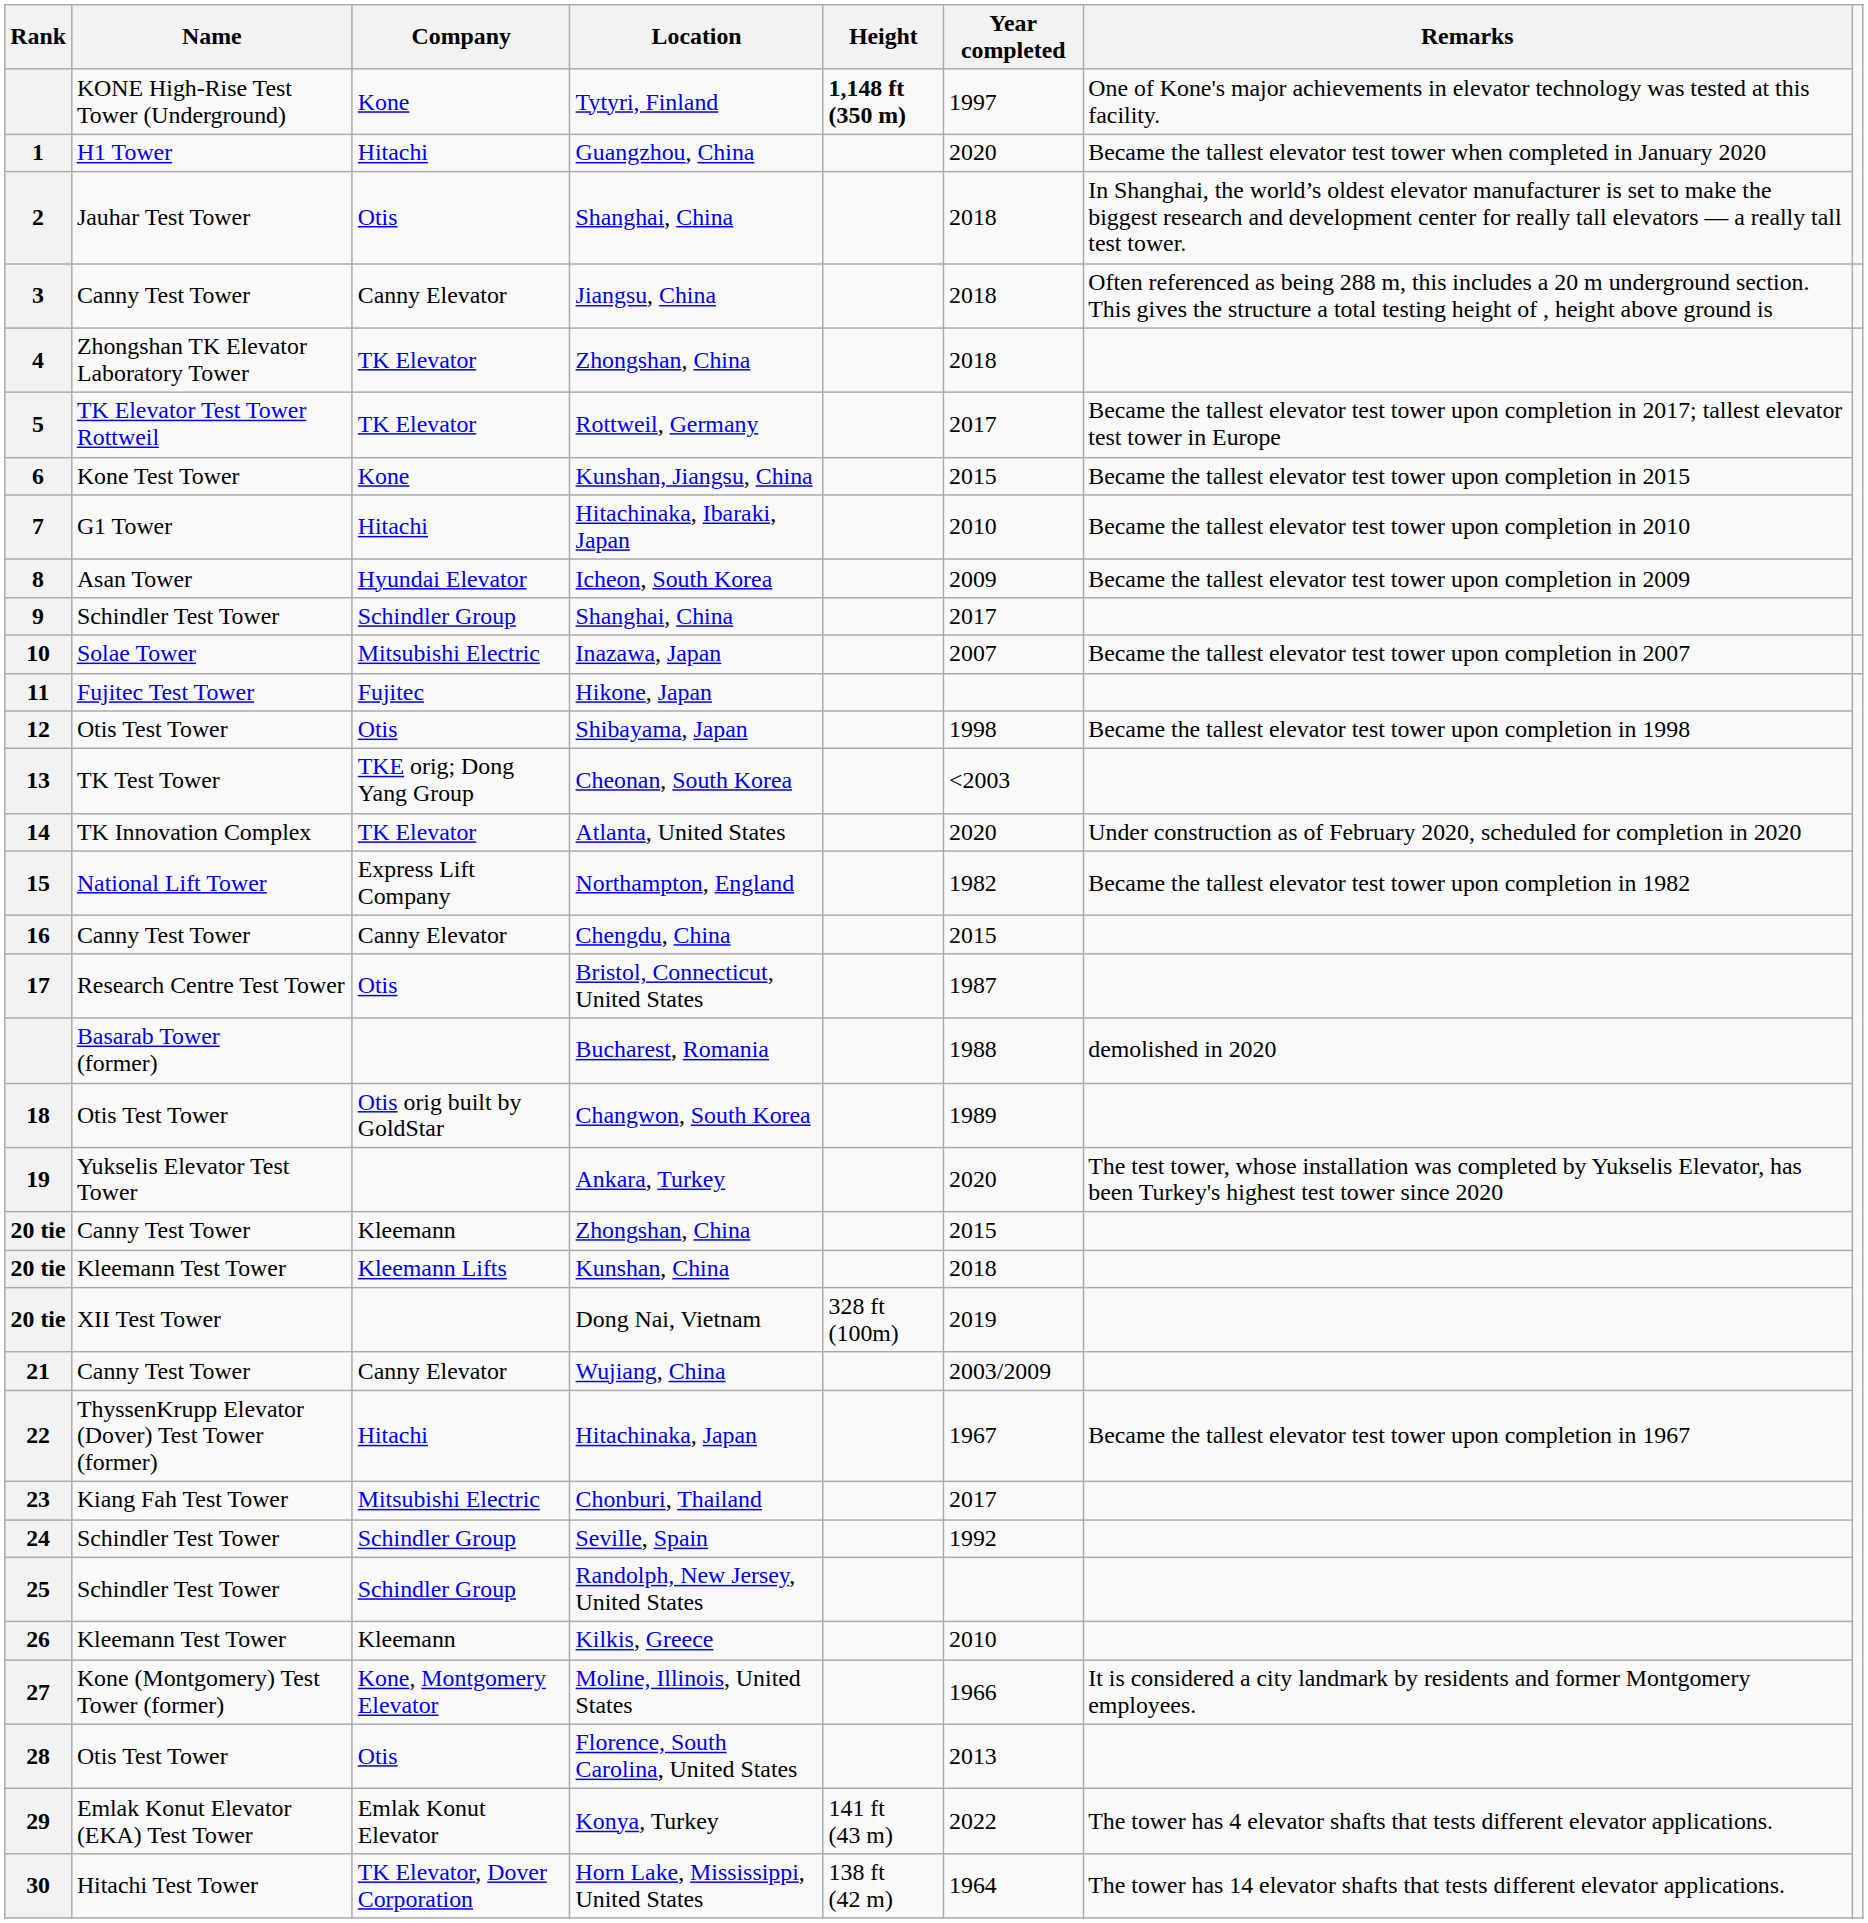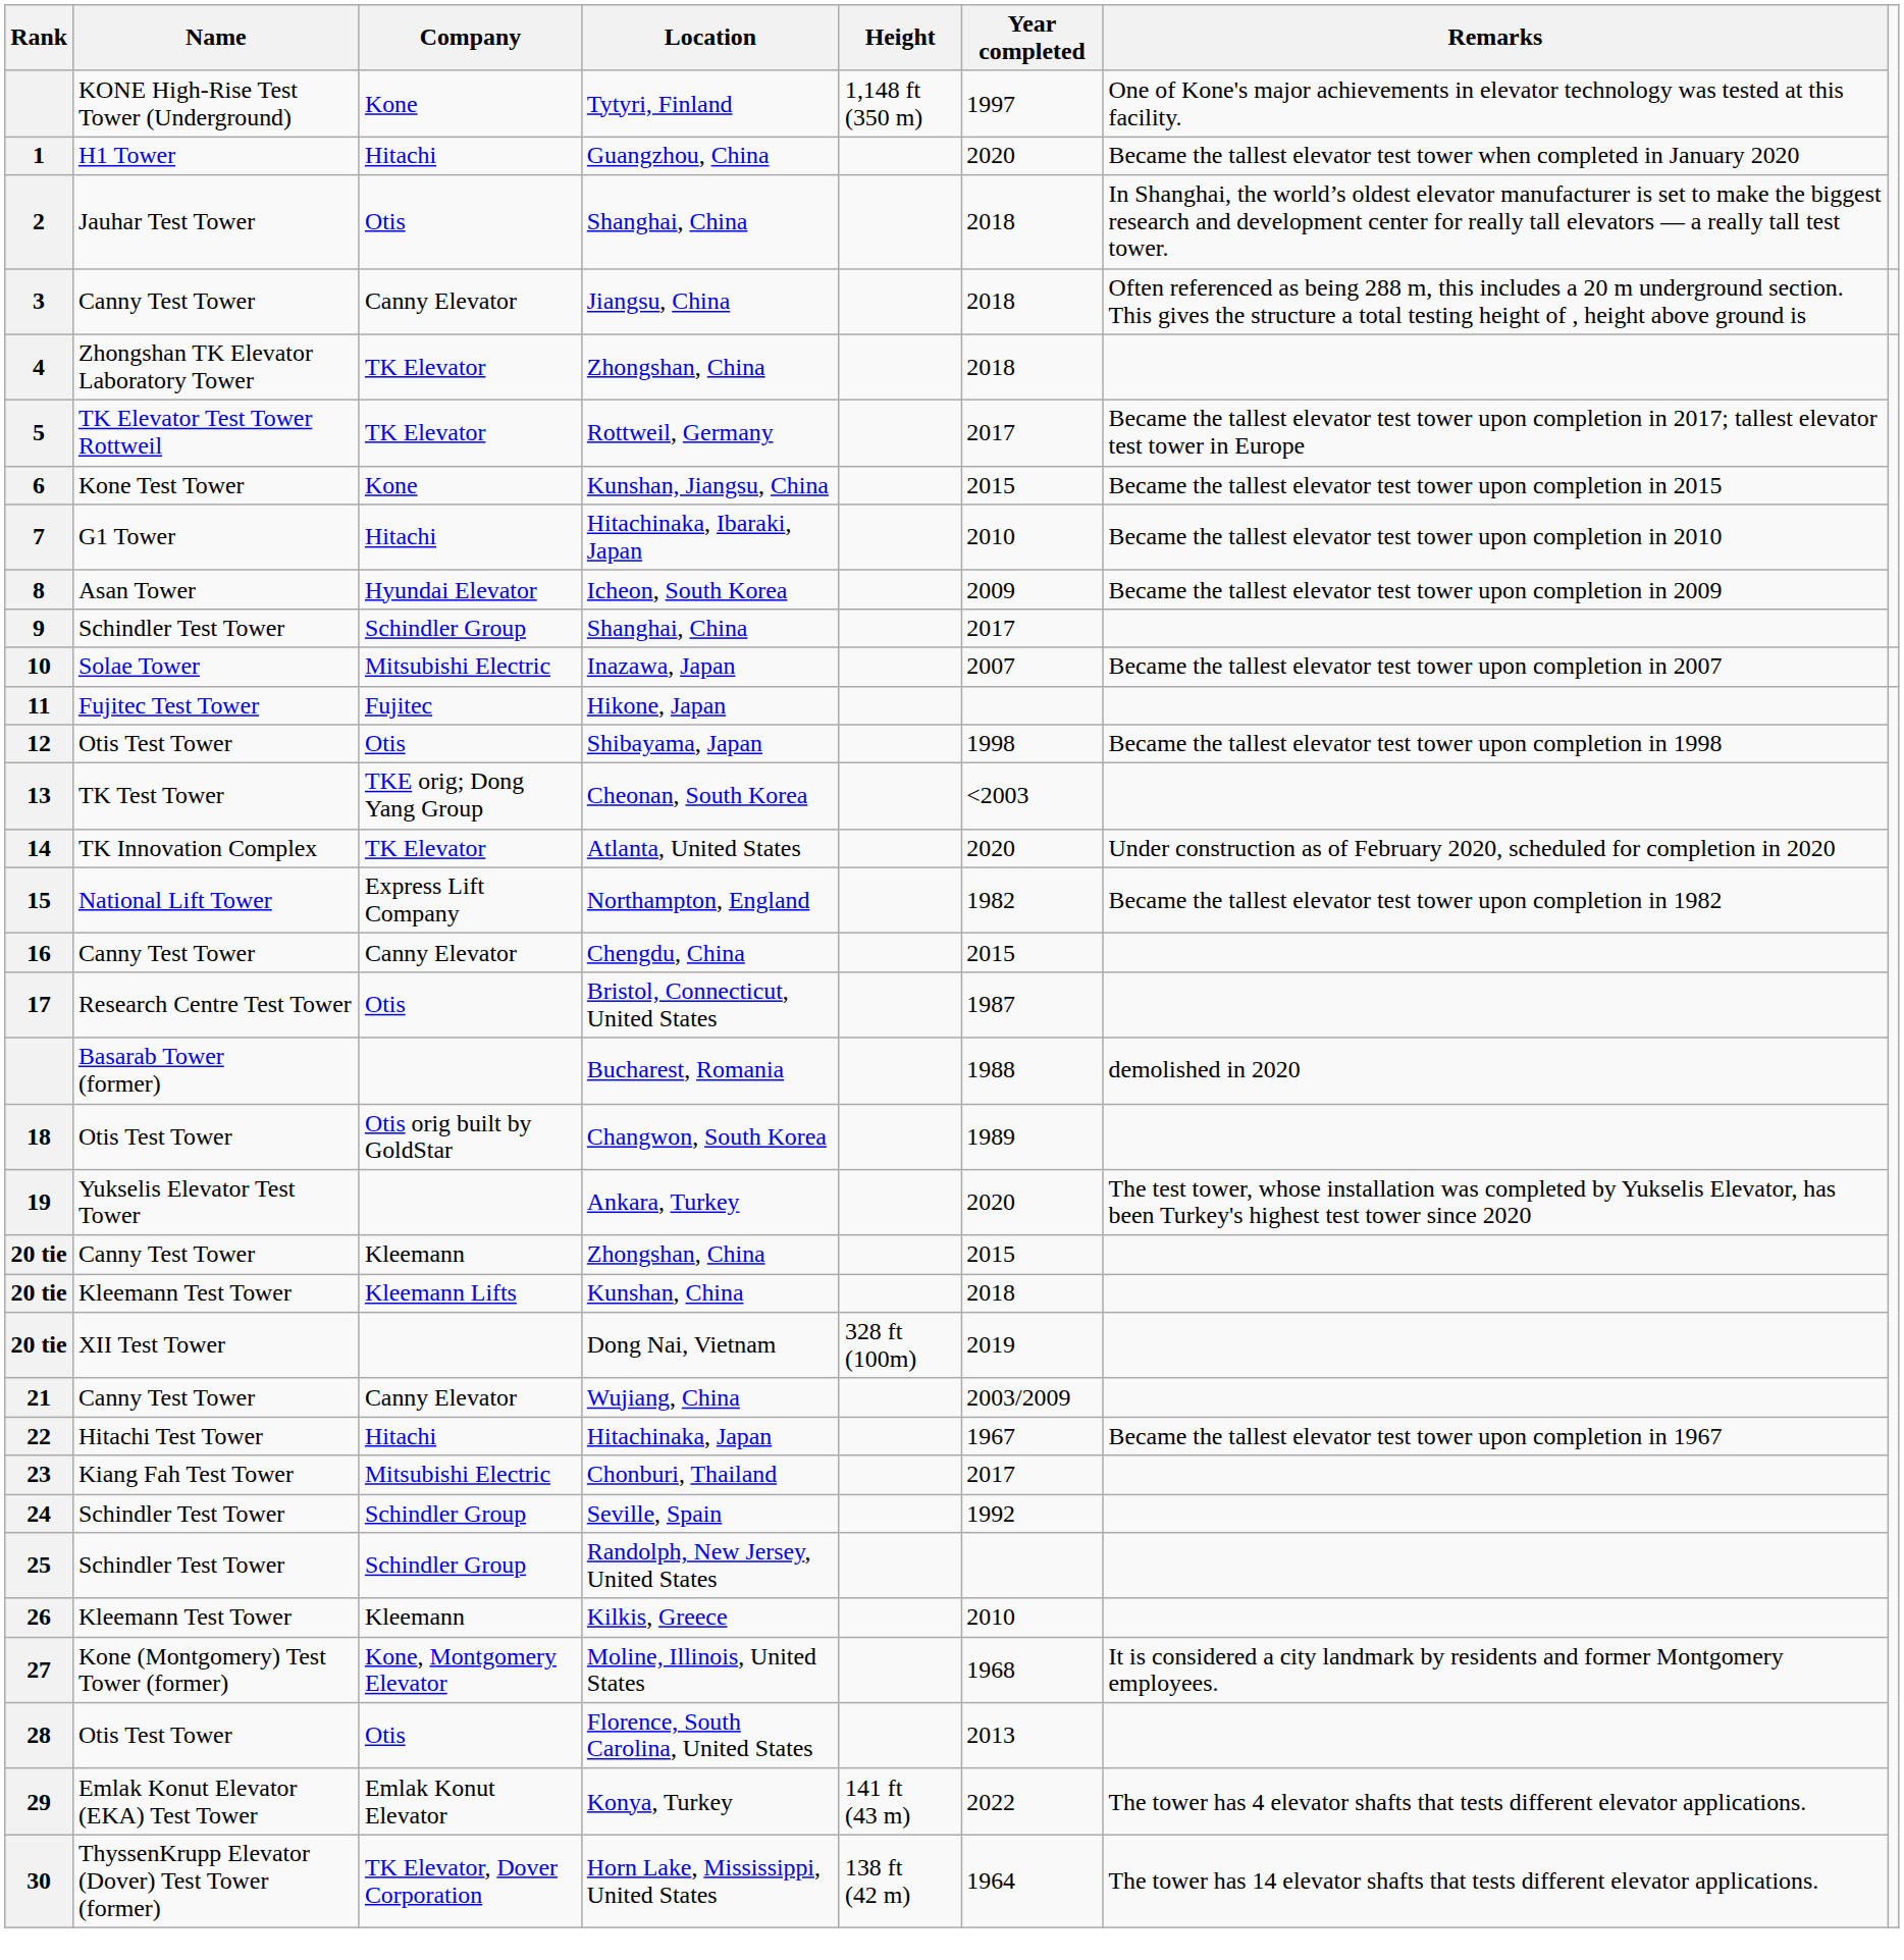Tytyri, Finland | Height: bold -> normal
Hitachinaka, Japan | Name: ThyssenKrupp Elevator (Dover) Test Tower (former) -> Hitachi Test Tower
Moline, Illinois, United States | Year completed: 1966 -> 1968
Horn Lake, Mississippi, United States | Name: Hitachi Test Tower -> ThyssenKrupp Elevator (Dover) Test Tower (former)
